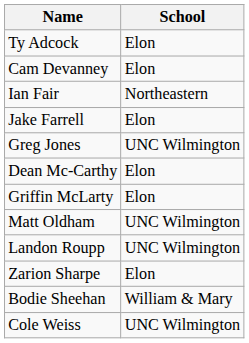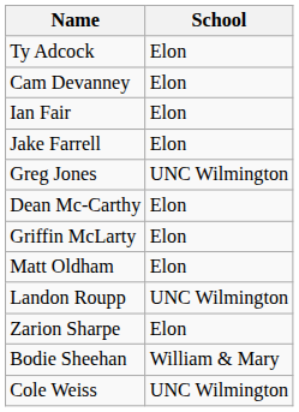Ian Fair | School: Northeastern -> Elon
Matt Oldham | School: UNC Wilmington -> Elon
